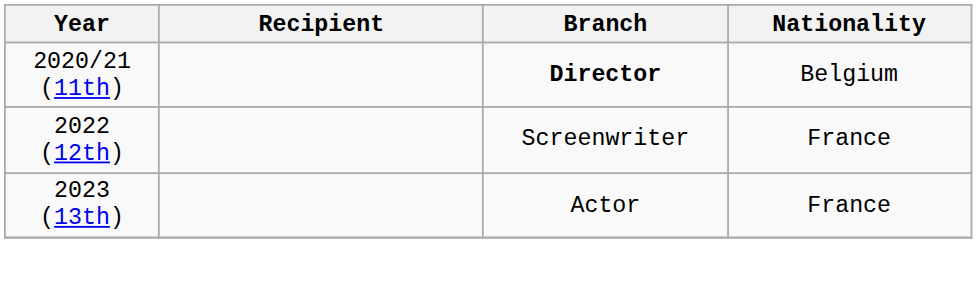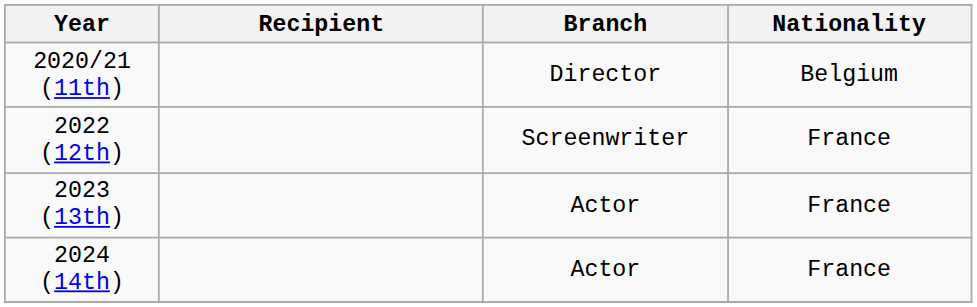2020/21 (11th) | Branch: bold -> normal
+ row: 2024 (14th) | Actor | France
